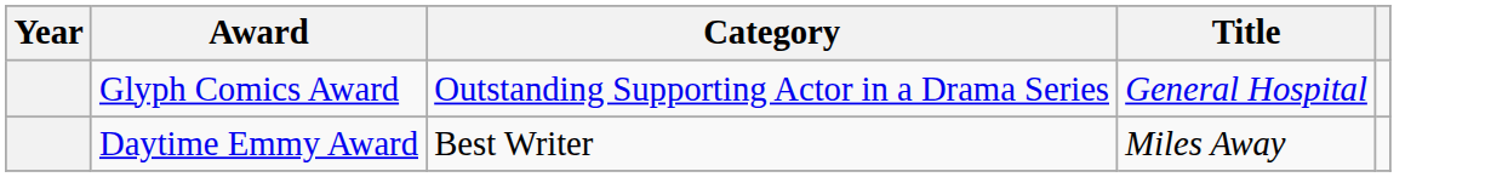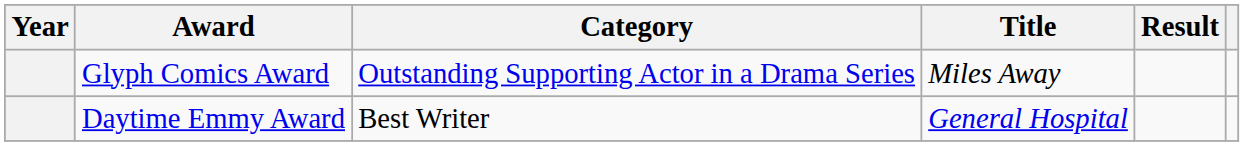+ column: Result
Glyph Comics Award | Title: General Hospital -> Miles Away
Daytime Emmy Award | Title: Miles Away -> General Hospital
